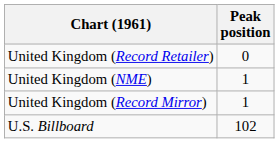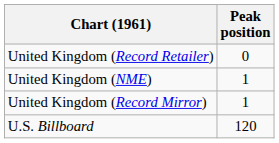U.S. Billboard | Peak position: 102 -> 120
